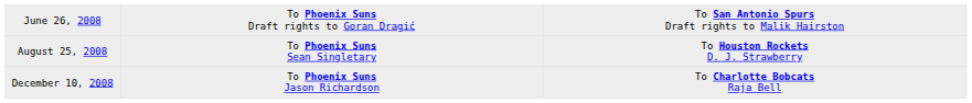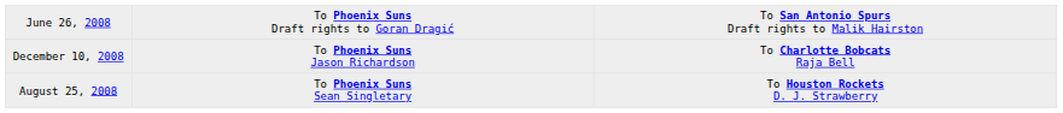rows swapped: August 25, 2008 <-> December 10, 2008
